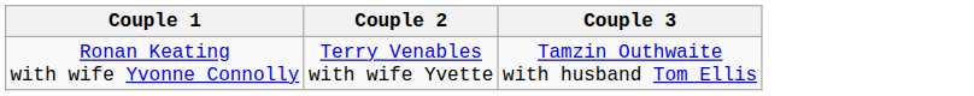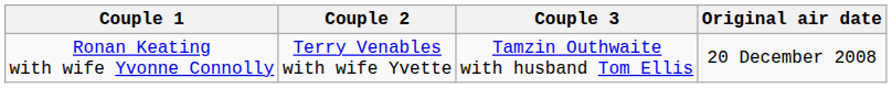+ column: Original air date | 20 December 2008
